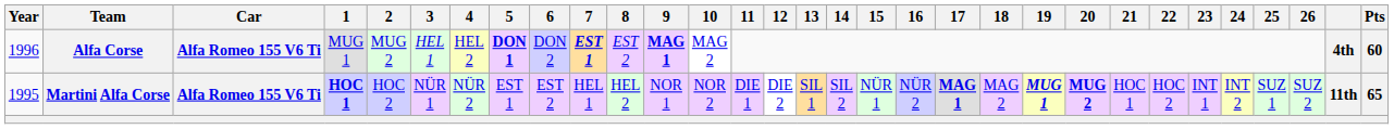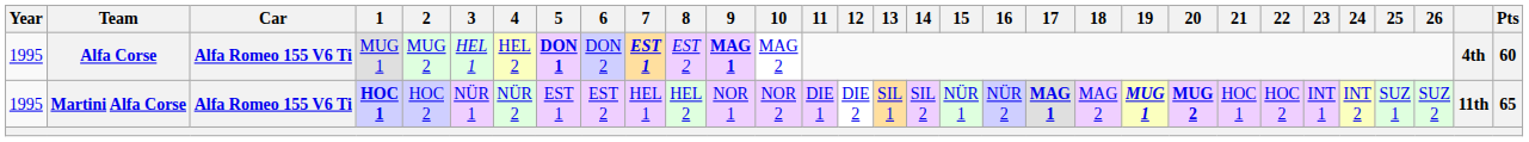Alfa Corse | Year: 1996 -> 1995
